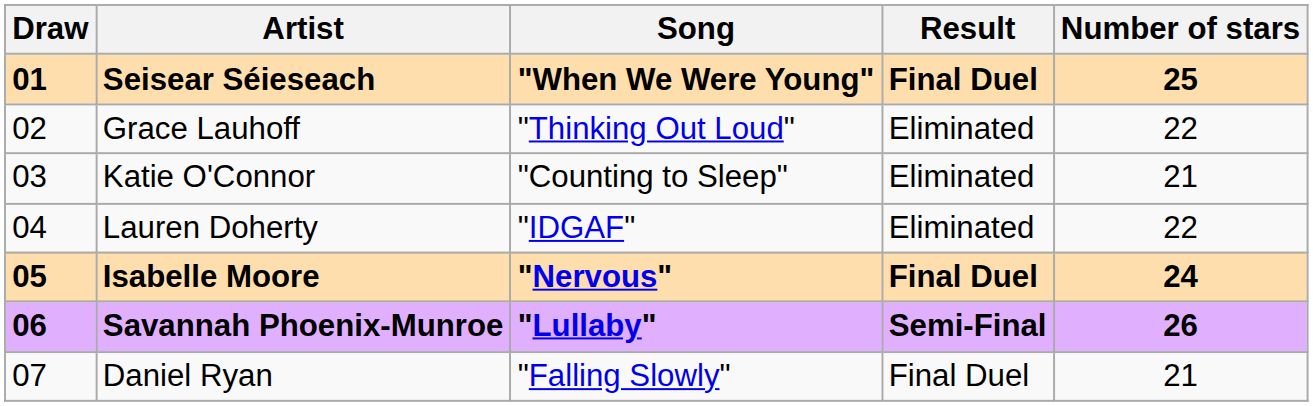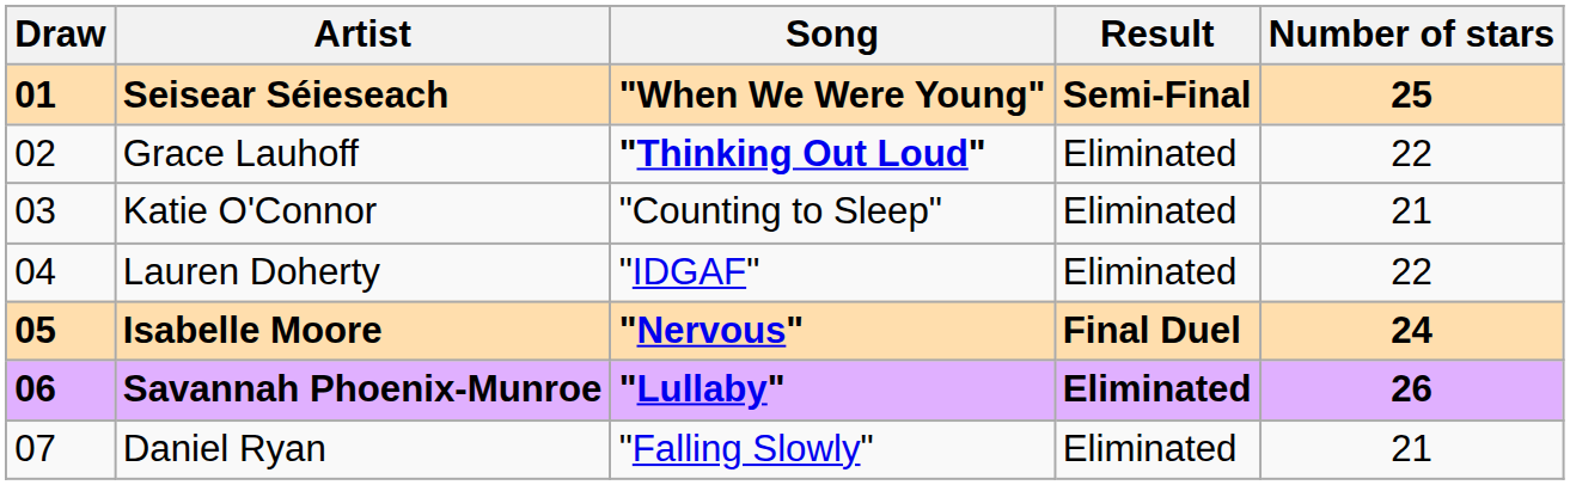Seisear Séieseach | Result: Final Duel -> Semi-Final
Grace Lauhoff | Song: normal -> bold
Savannah Phoenix-Munroe | Result: Semi-Final -> Eliminated
Daniel Ryan | Result: Final Duel -> Eliminated
